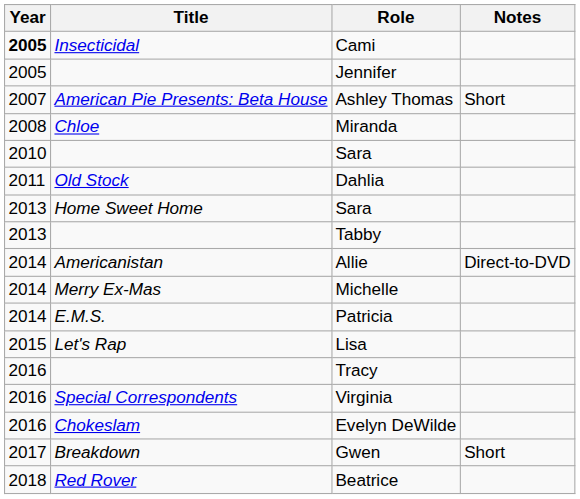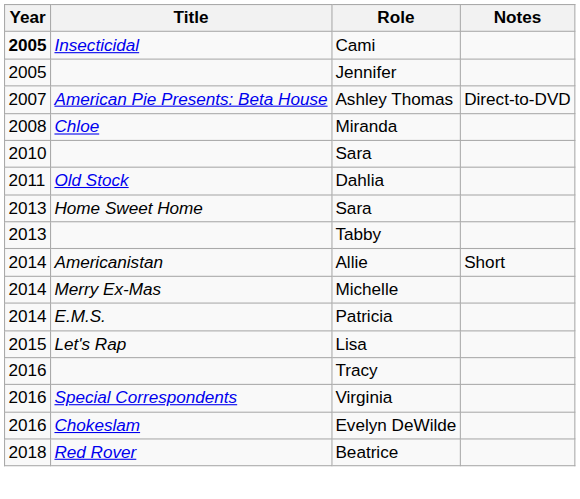Ashley Thomas | Notes: Short -> Direct-to-DVD
Allie | Notes: Direct-to-DVD -> Short
- row: 2017 | Breakdown | Gwen | Short
